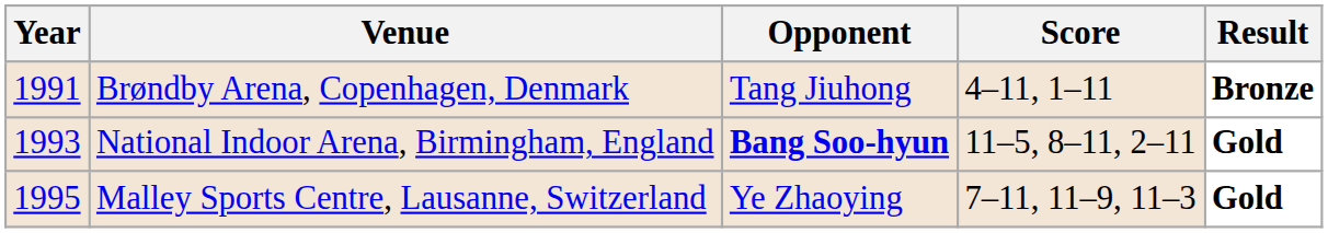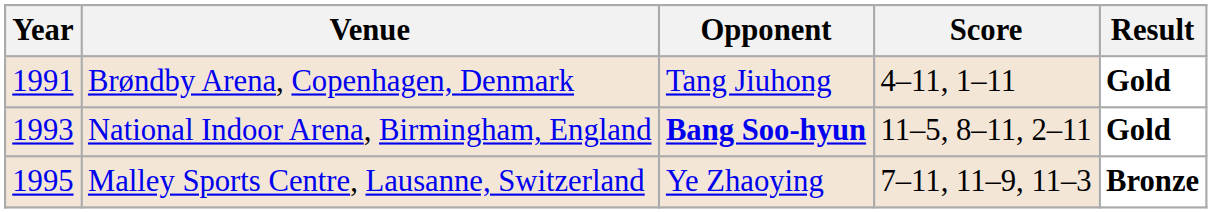Brøndby Arena, Copenhagen, Denmark | Result: Bronze -> Gold
Malley Sports Centre, Lausanne, Switzerland | Result: Gold -> Bronze
